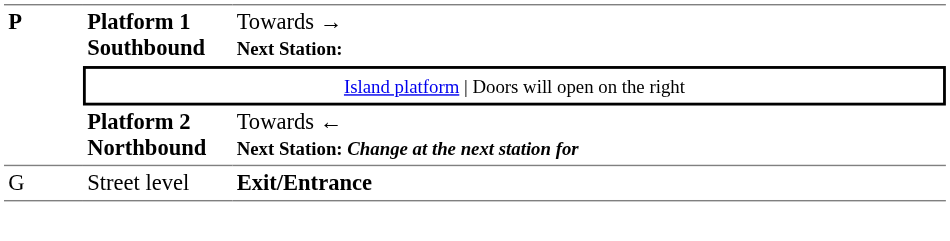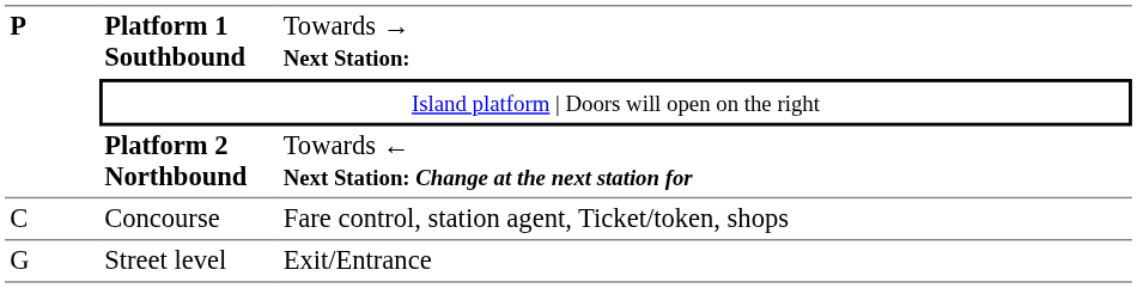+ row: C | Concourse | Fare control, station agent, Ticket/token, shops
Street level | column 3: bold -> normal
